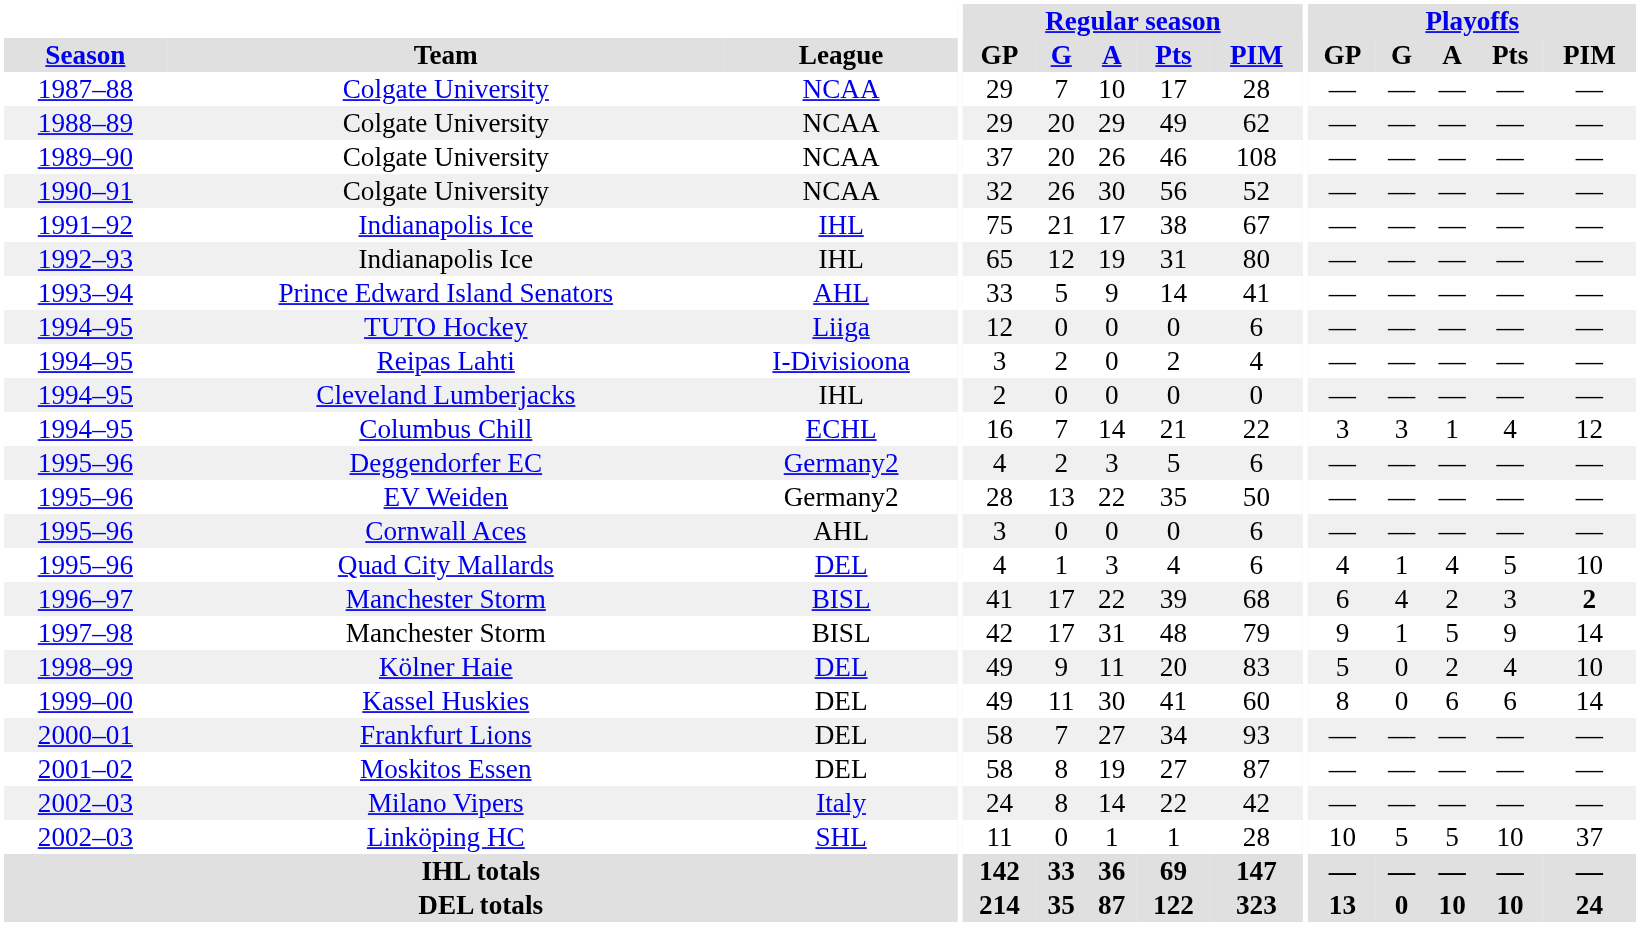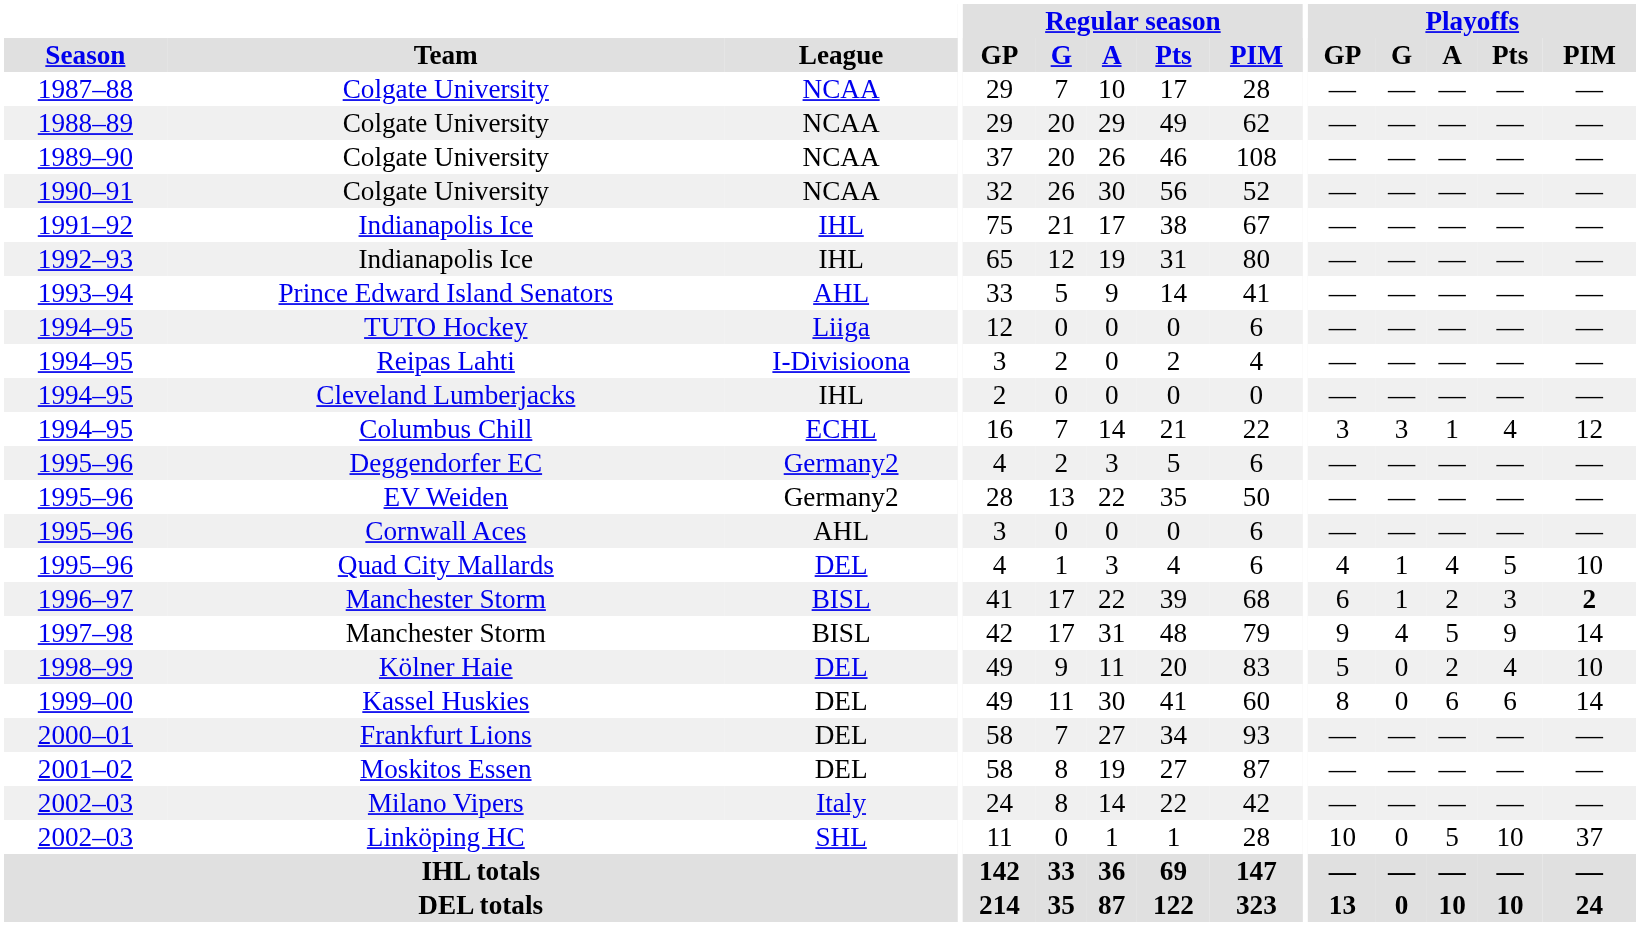1996–97 / Manchester Storm | Playoffs / G: 4 -> 1
1997–98 / Manchester Storm | Playoffs / G: 1 -> 4
Linköping HC | Playoffs / G: 5 -> 0
